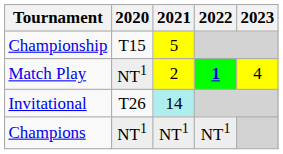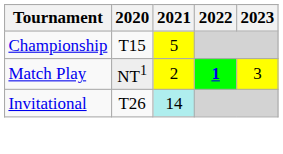Match Play | 2023: 4 -> 3
- row: Champions | NT1 | NT1 | NT1
